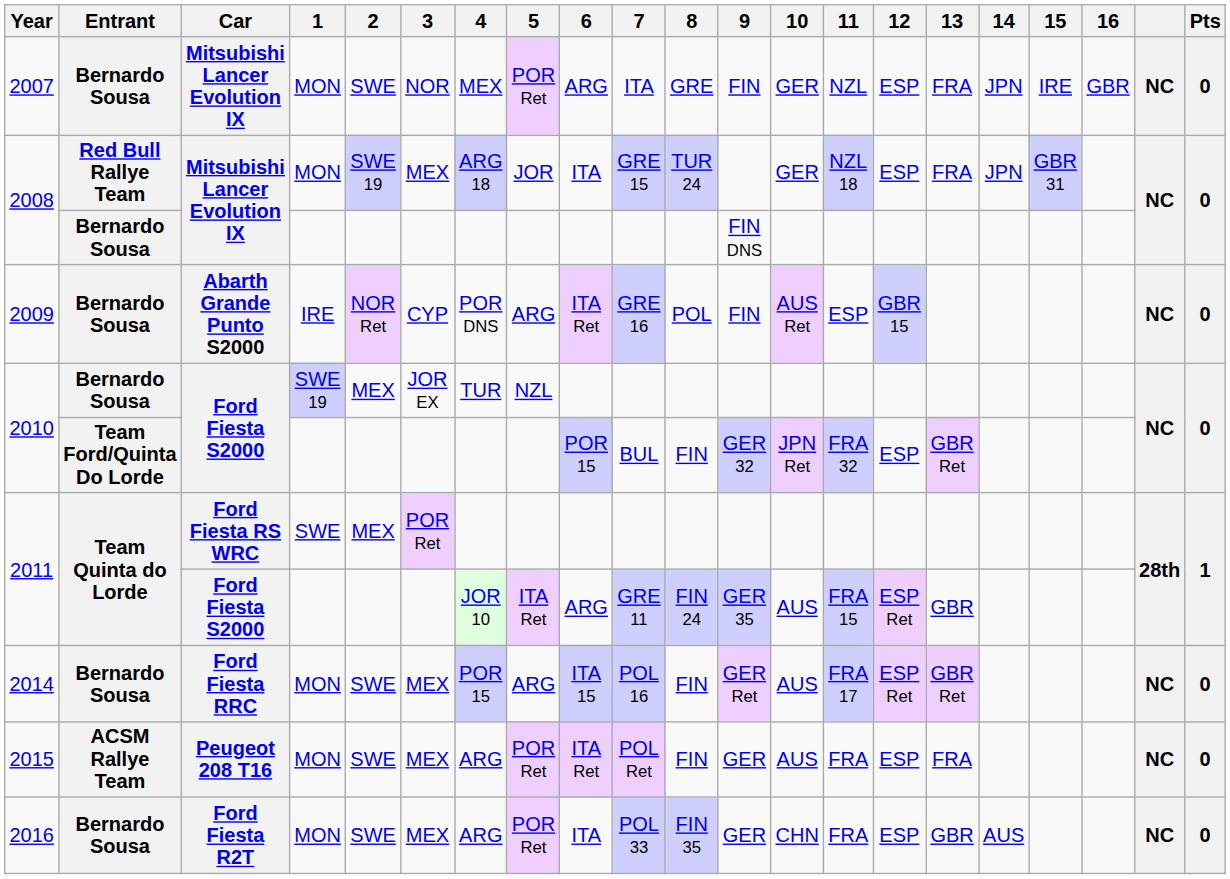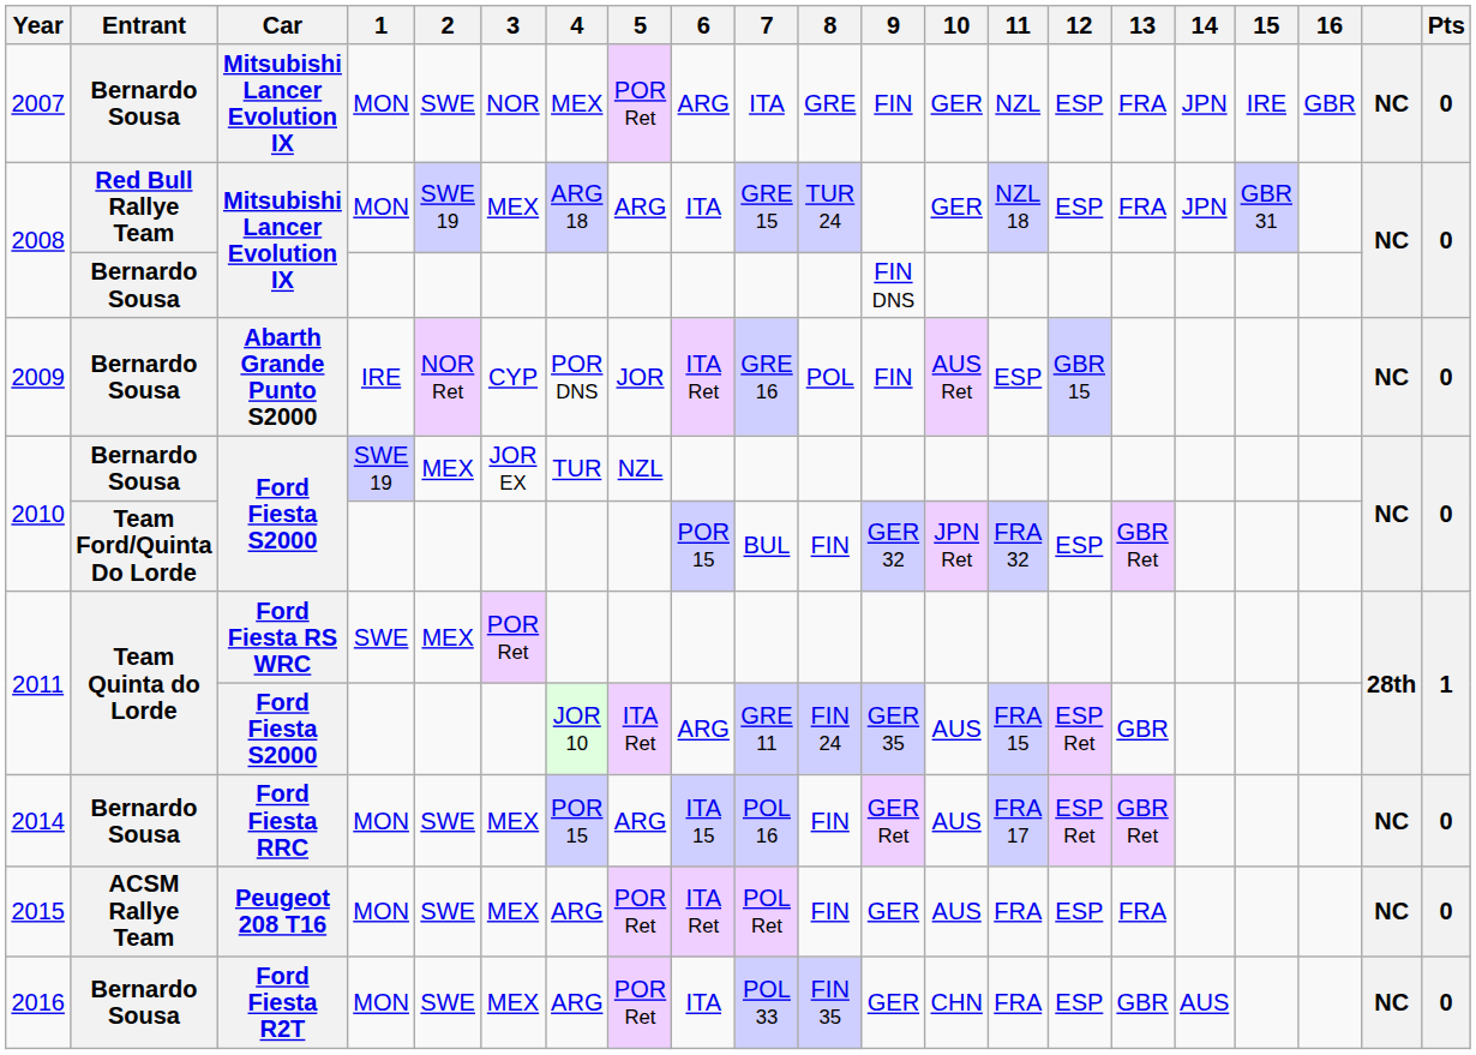2008 / MON | 5: JOR -> ARG
2009 | 5: ARG -> JOR
